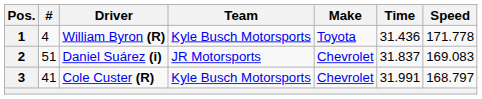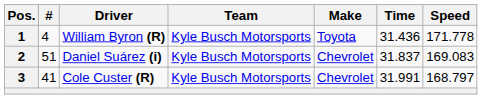2 | Team: JR Motorsports -> Kyle Busch Motorsports
